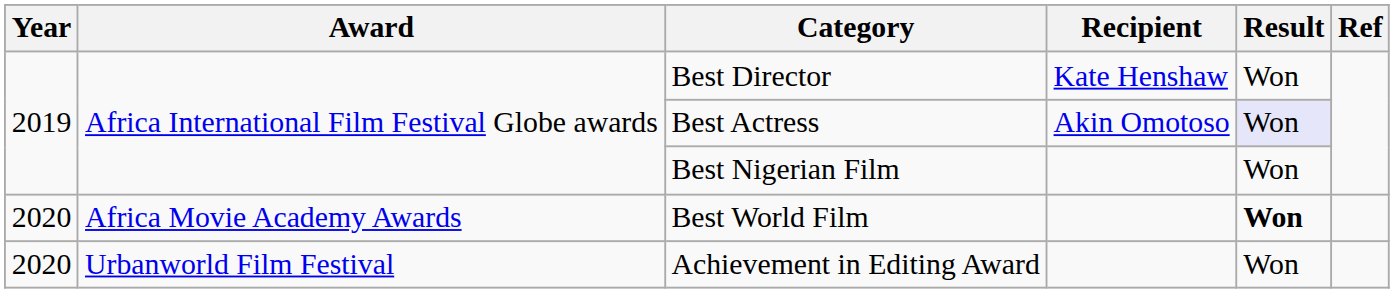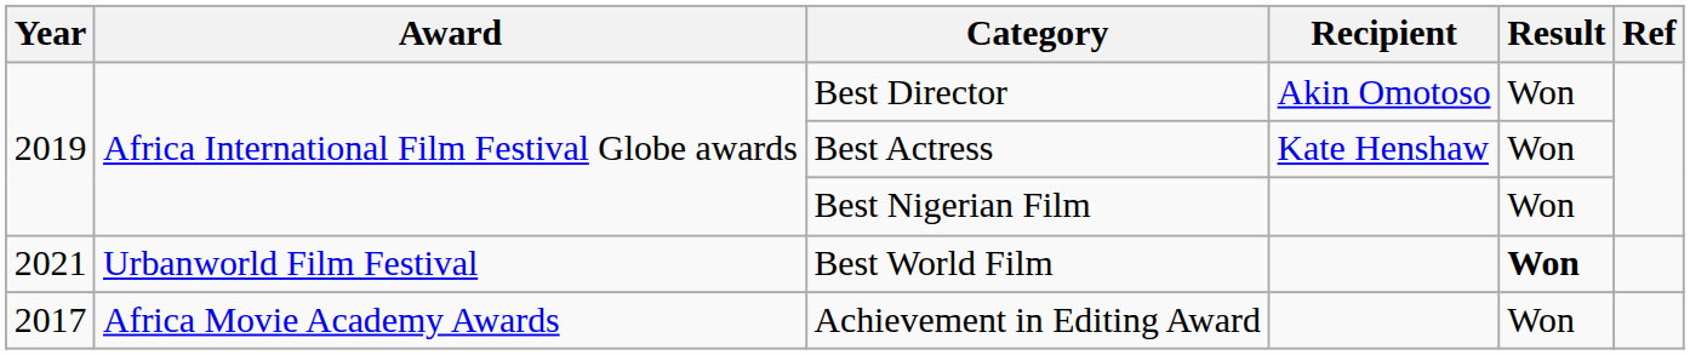Best Director | Recipient: Kate Henshaw -> Akin Omotoso
Best Actress | Recipient: Akin Omotoso -> Kate Henshaw
Best Actress | Result: lavender background -> no background
Best World Film | Year: 2020 -> 2021
Best World Film | Award: Africa Movie Academy Awards -> Urbanworld Film Festival
Achievement in Editing Award | Year: 2020 -> 2017
Achievement in Editing Award | Award: Urbanworld Film Festival -> Africa Movie Academy Awards
